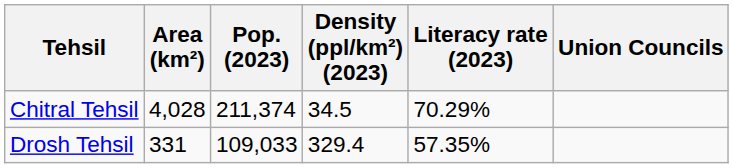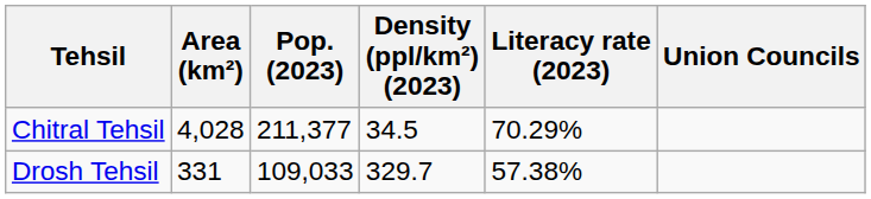Chitral Tehsil | Pop. (2023): 211,374 -> 211,377
Drosh Tehsil | Density (ppl/km²) (2023): 329.4 -> 329.7
Drosh Tehsil | Literacy rate (2023): 57.35% -> 57.38%
